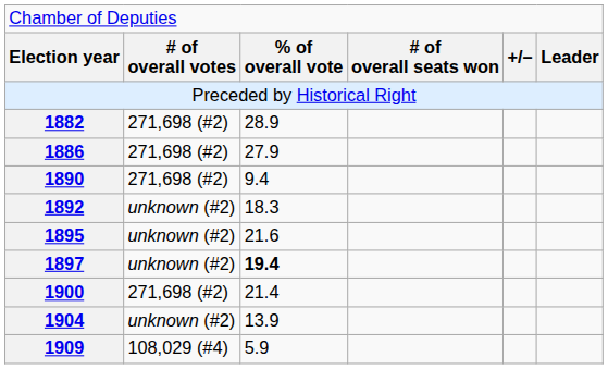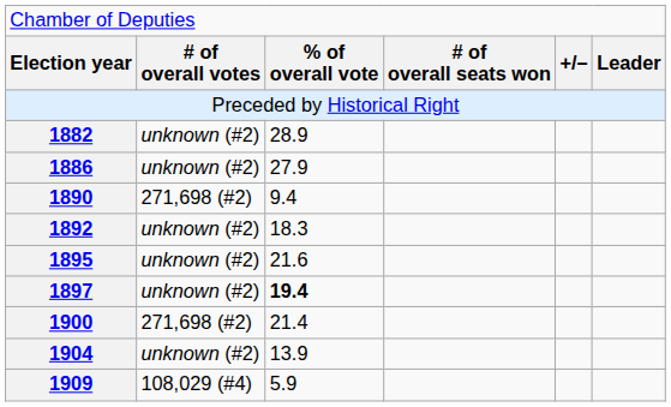1882 | column 2: 271,698 (#2) -> unknown (#2)
1886 | column 2: 271,698 (#2) -> unknown (#2)
